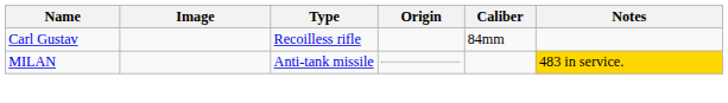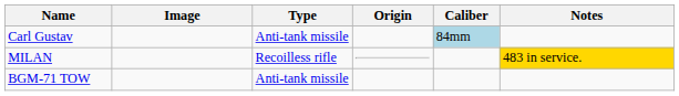Carl Gustav | Type: Recoilless rifle -> Anti-tank missile
Carl Gustav | Caliber: no background -> lightblue background
MILAN | Type: Anti-tank missile -> Recoilless rifle
+ row: BGM-71 TOW | Anti-tank missile
